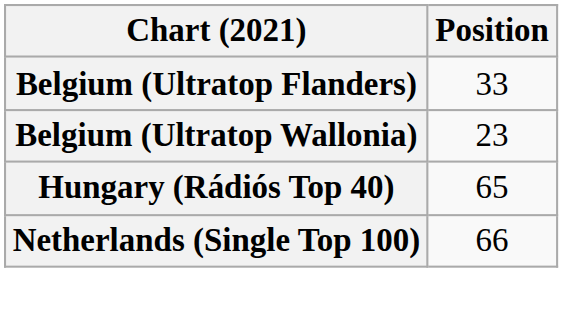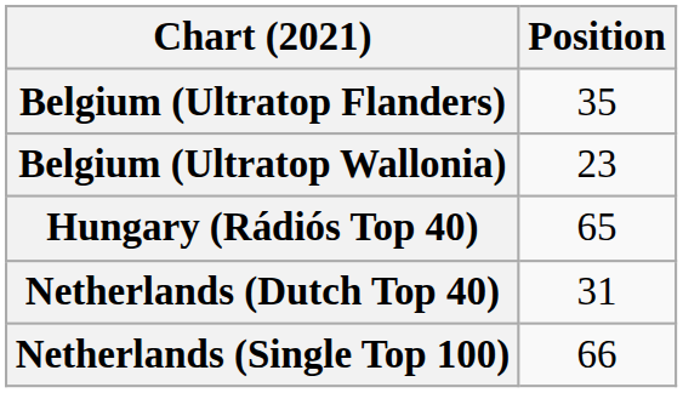Belgium (Ultratop Flanders) | Position: 33 -> 35
+ row: Netherlands (Dutch Top 40) | 31
